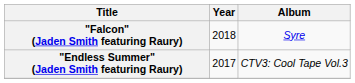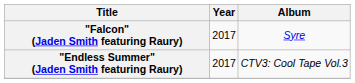"Falcon" (Jaden Smith featuring Raury) | Year: 2018 -> 2017
